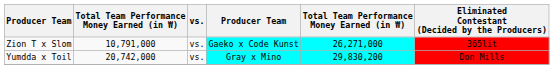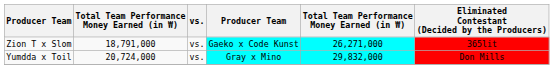Zion T x Slom | column 2: 10,791,000 -> 18,791,000
Yumdda x Toil | column 2: 20,742,000 -> 20,724,000
Yumdda x Toil | column 5: 29,830,200 -> 29,832,000
